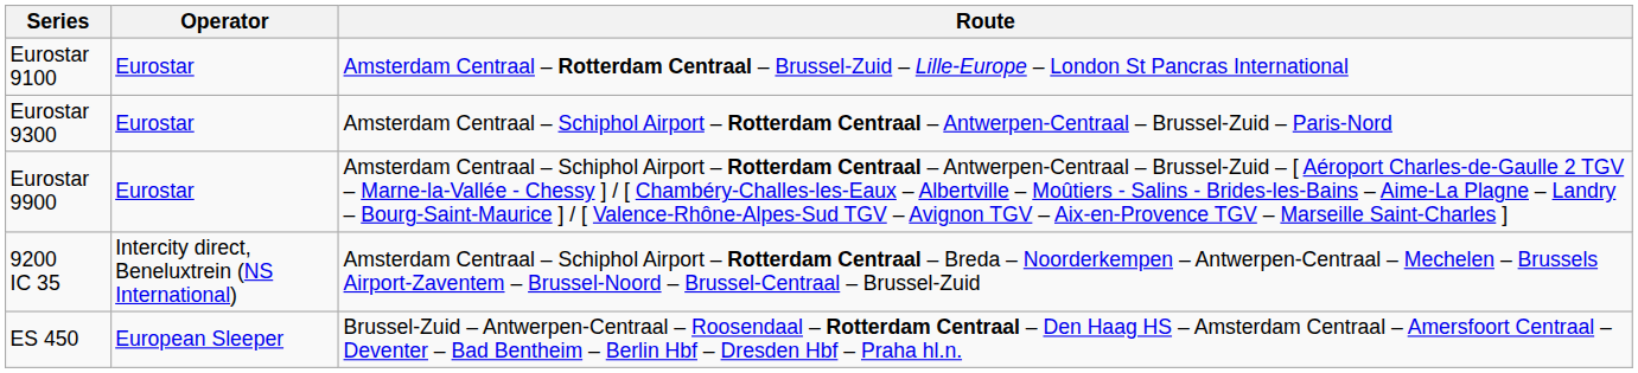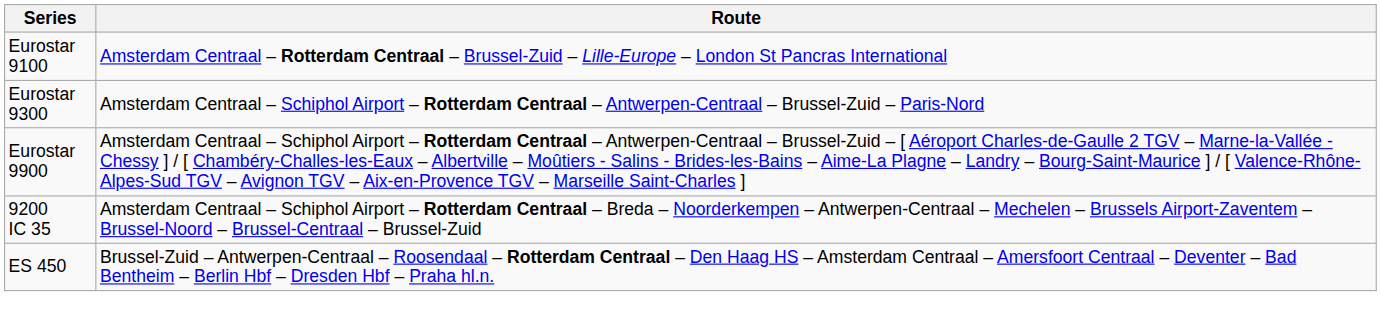- column: Operator | Eurostar | Eurostar | Eurostar | Intercity direct, Beneluxtrein (NS International) | European Sleeper
